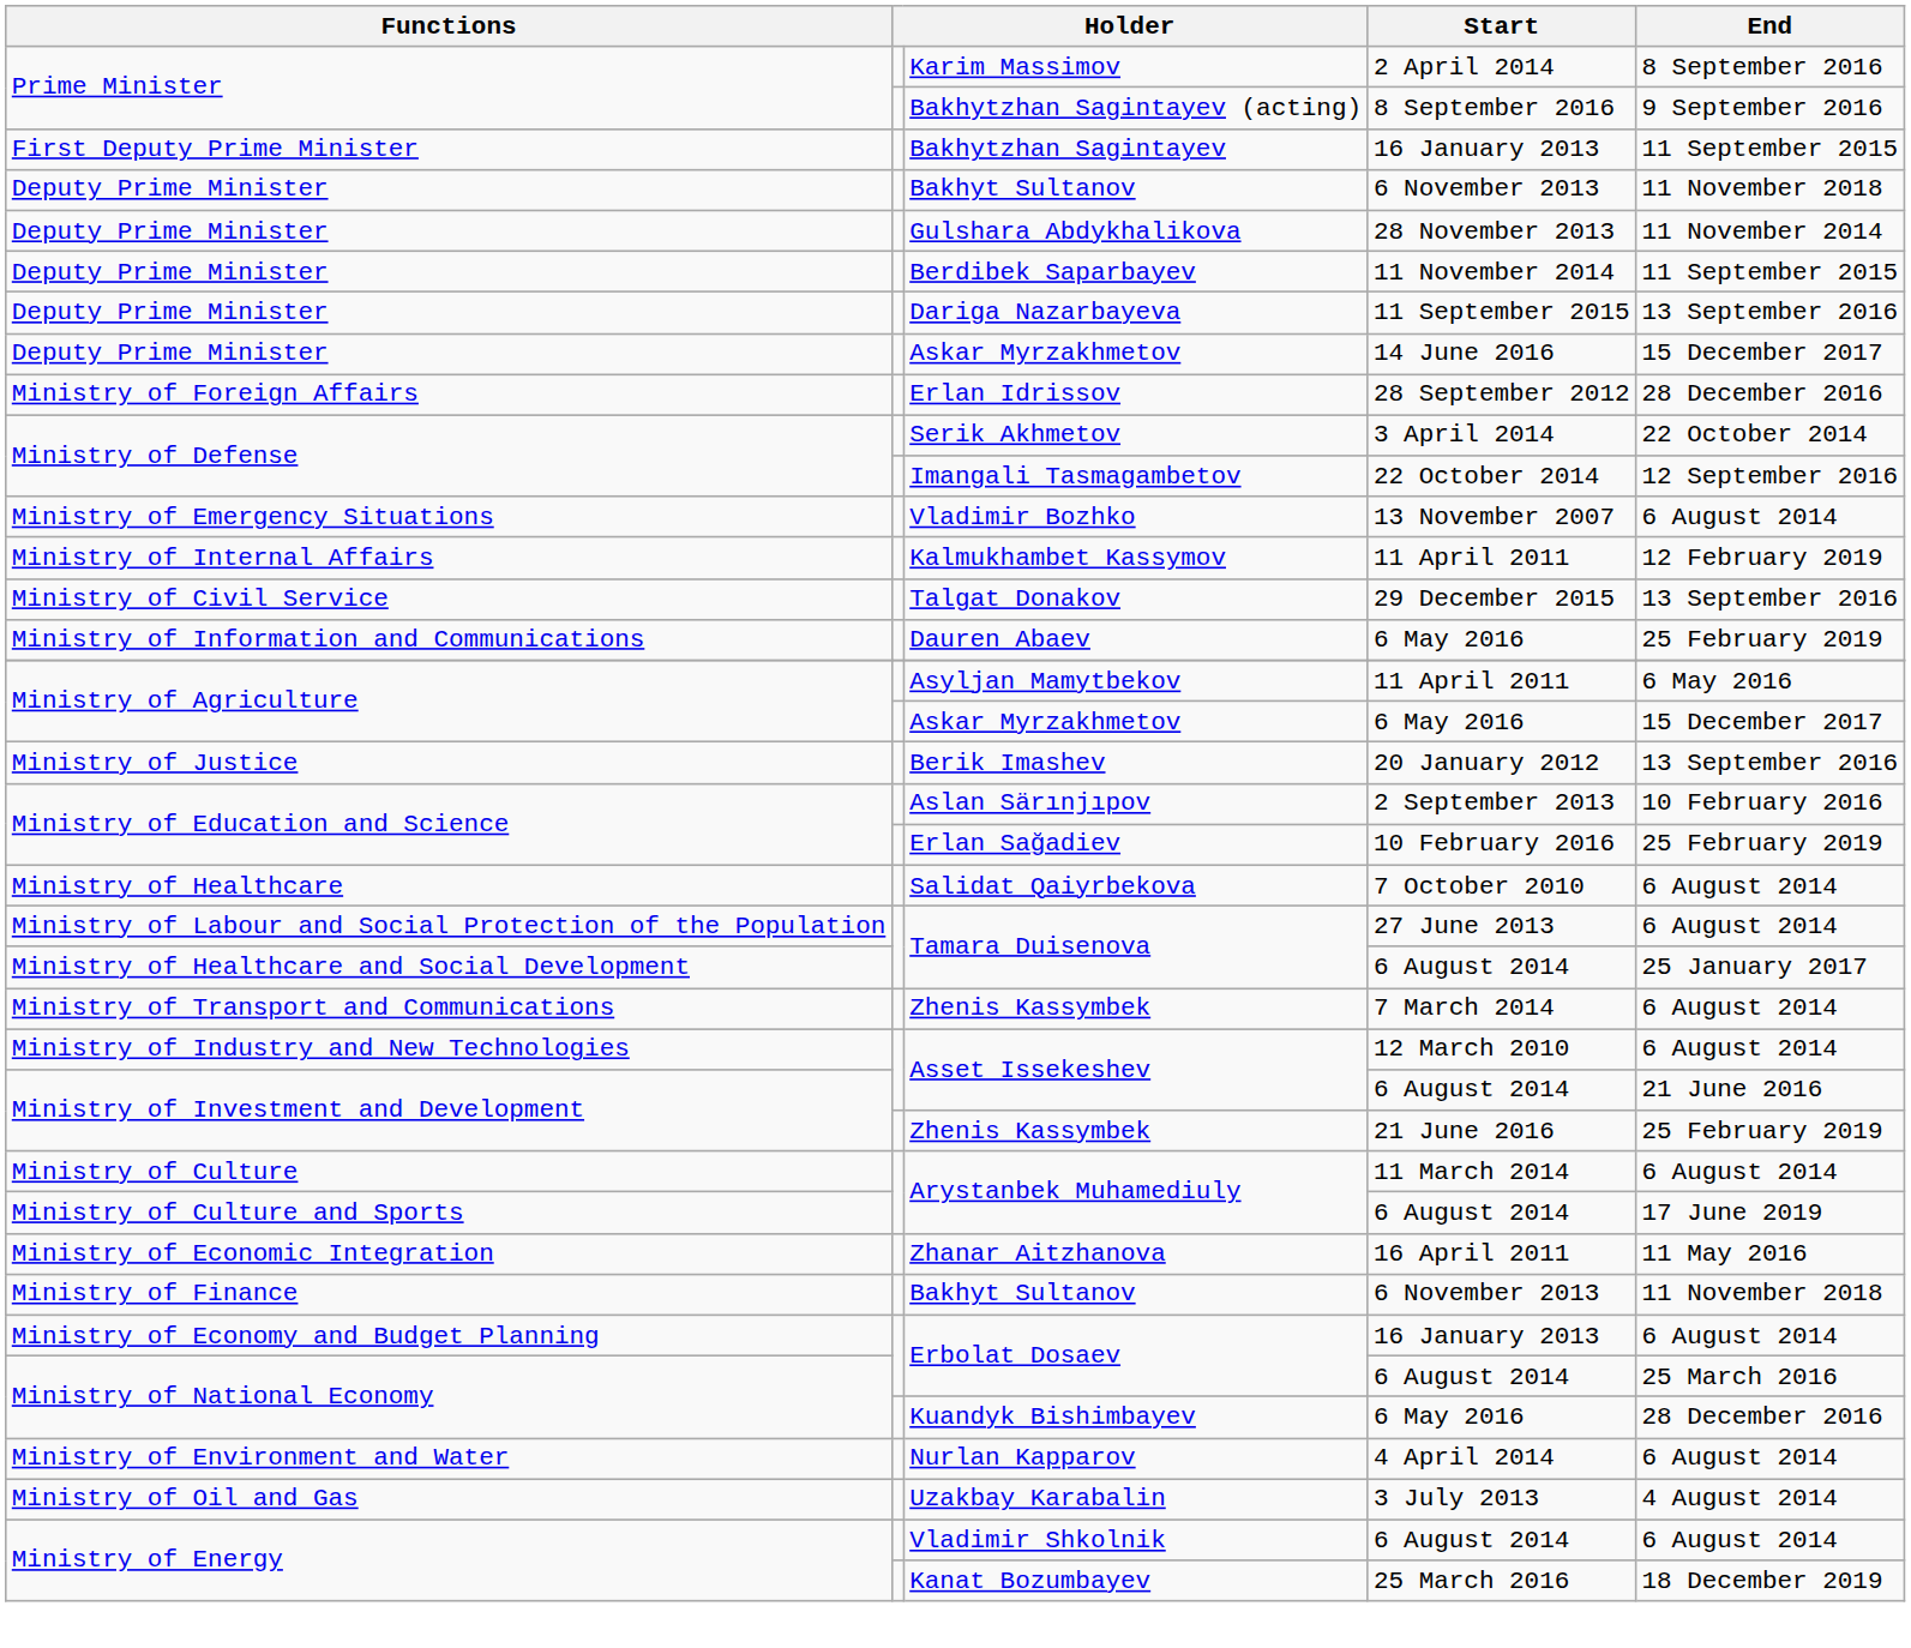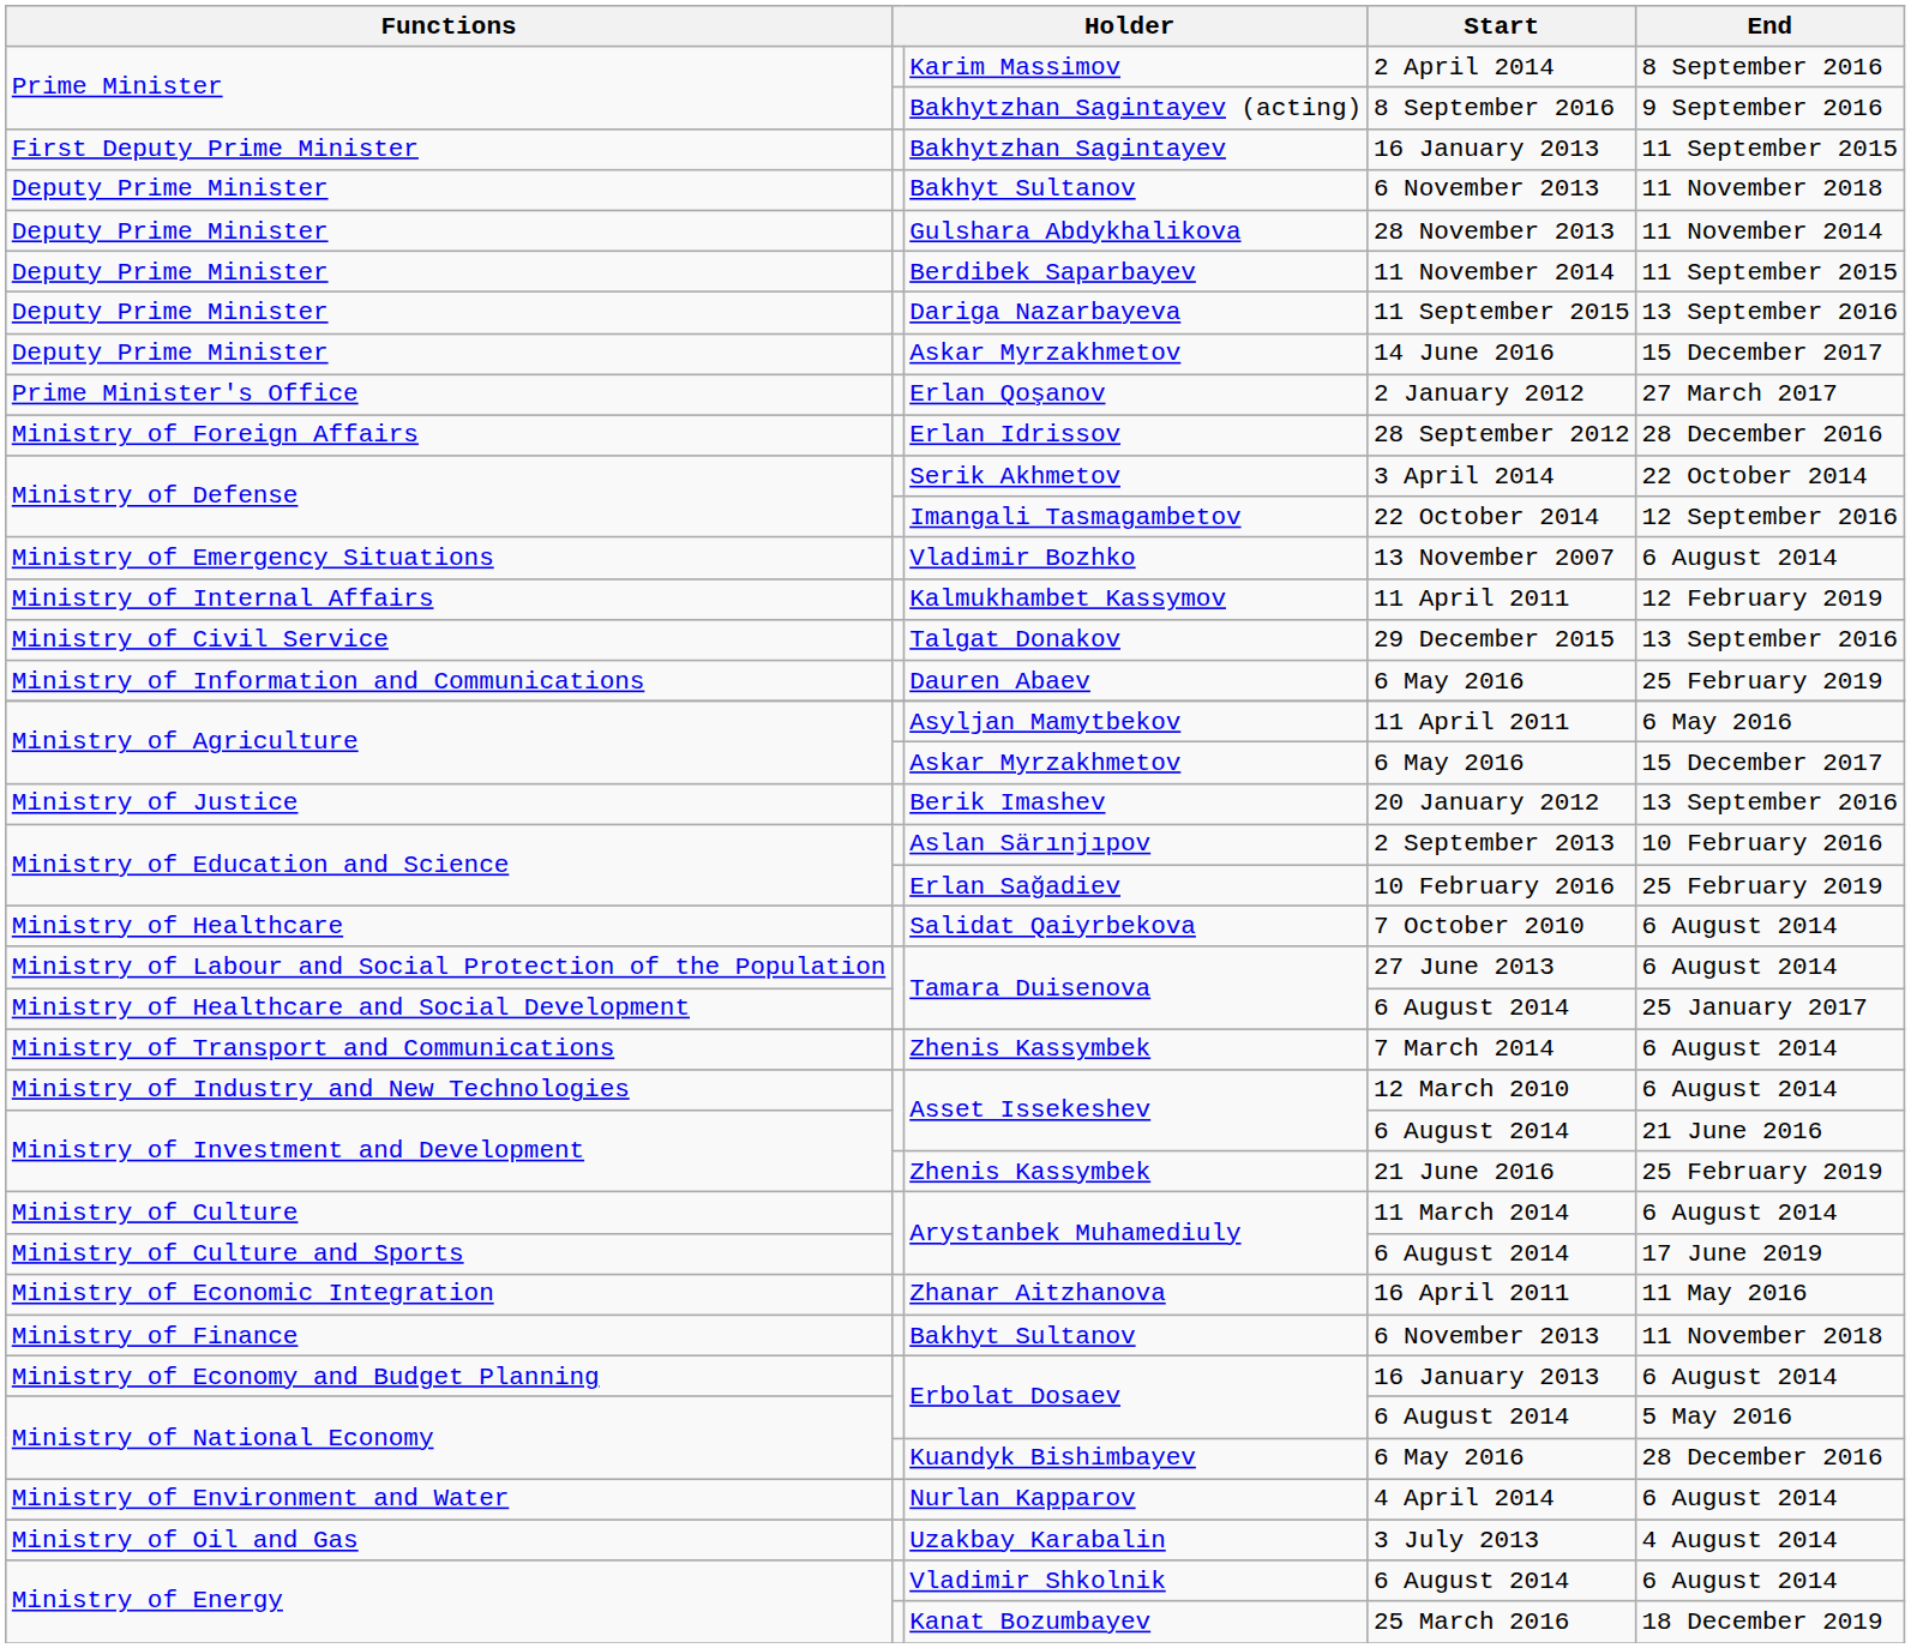+ row: Prime Minister's Office | Erlan Qoşanov | 2 January 2012 | 27 March 2017
Ministry of National Economy / Erbolat Dosaev | End: 25 March 2016 -> 5 May 2016
